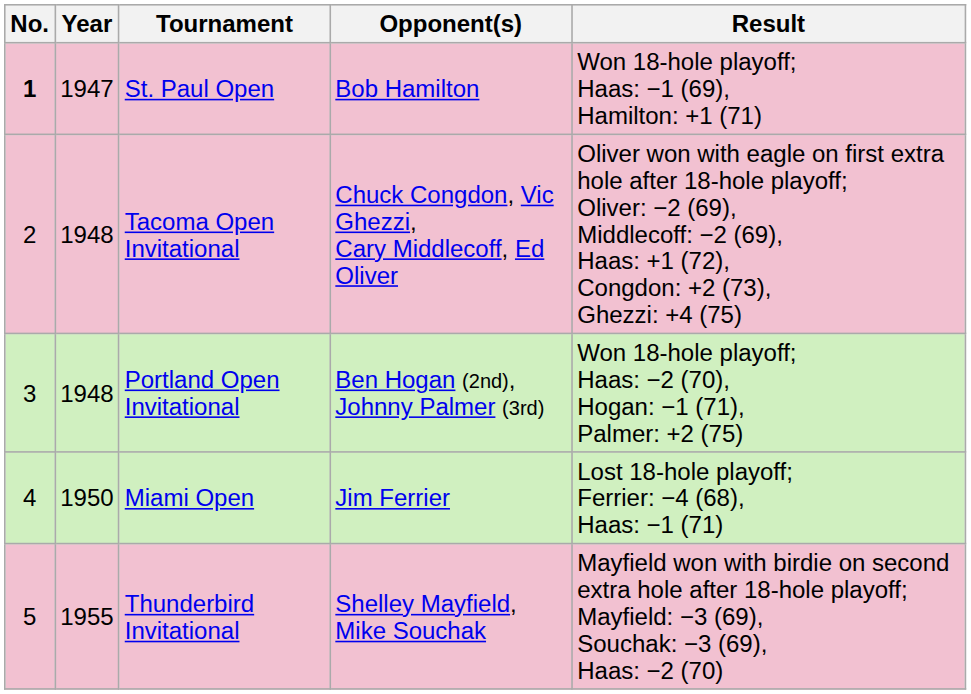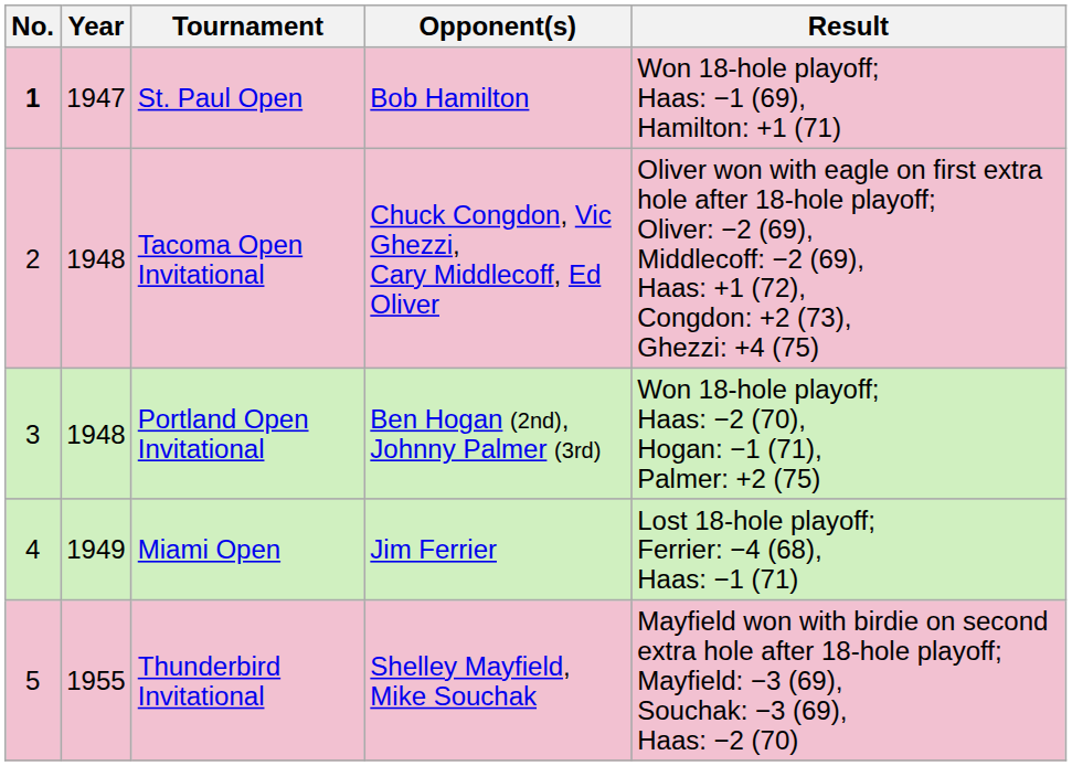Miami Open | Year: 1950 -> 1949
